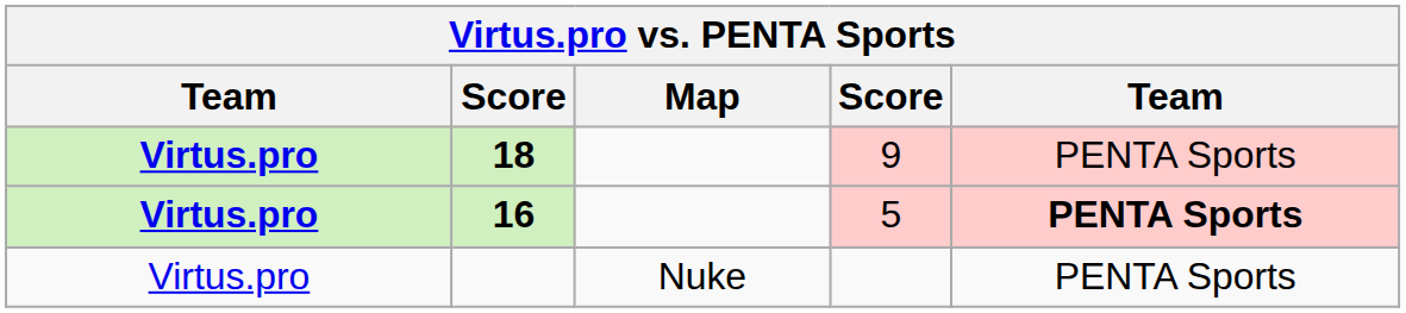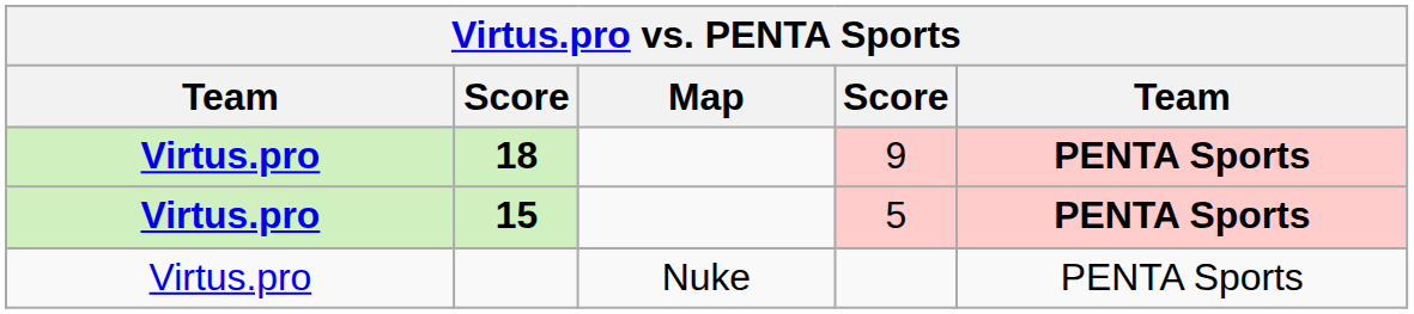9 | column 5: normal -> bold
5 | column 2: 16 -> 15
